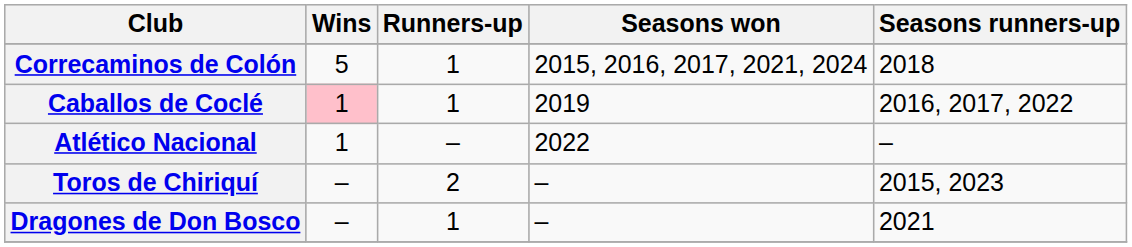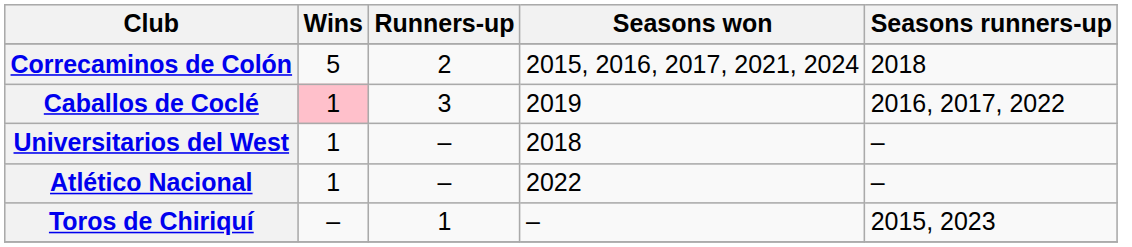Correcaminos de Colón | Runners-up: 1 -> 2
Caballos de Coclé | Runners-up: 1 -> 3
+ row: Universitarios del West | 1 | – | 2018 | –
Toros de Chiriquí | Runners-up: 2 -> 1
- row: Dragones de Don Bosco | – | 1 | – | 2021
